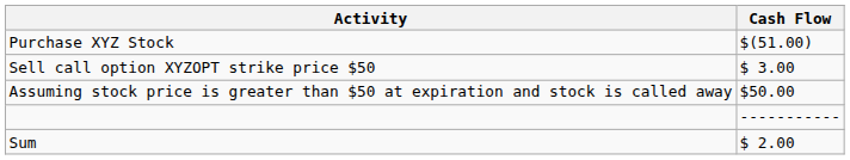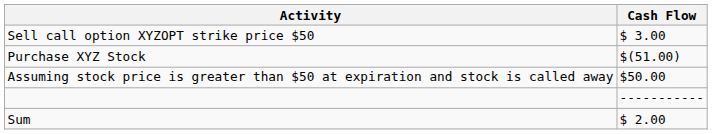rows swapped: Purchase XYZ Stock <-> Sell call option XYZOPT strike price $50
